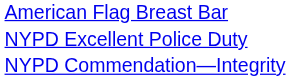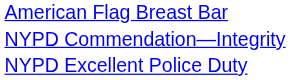rows swapped: NYPD Commendation—Integrity <-> NYPD Excellent Police Duty
